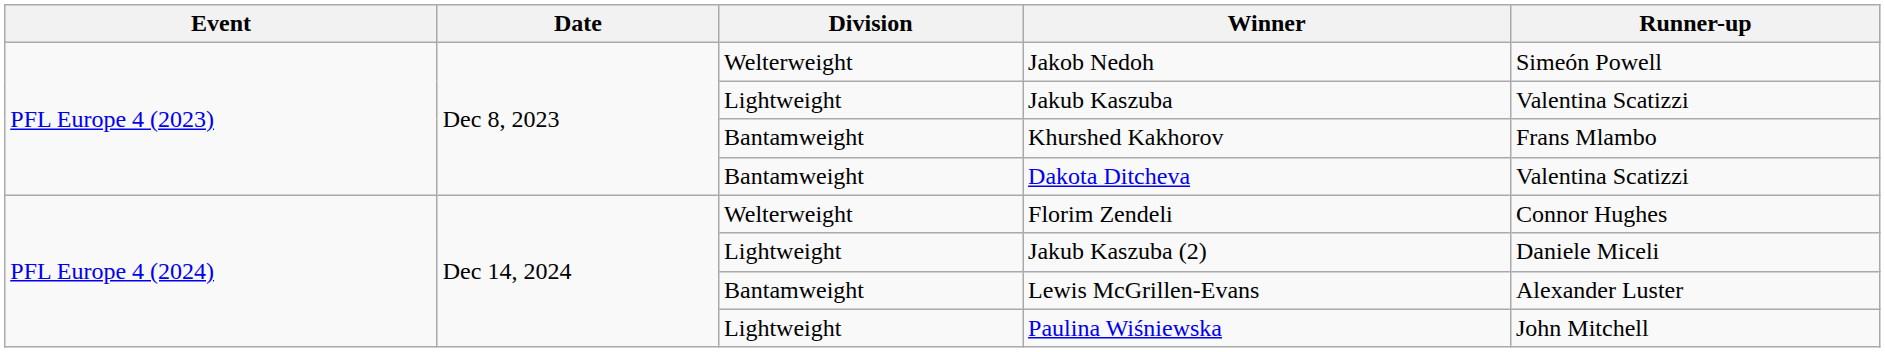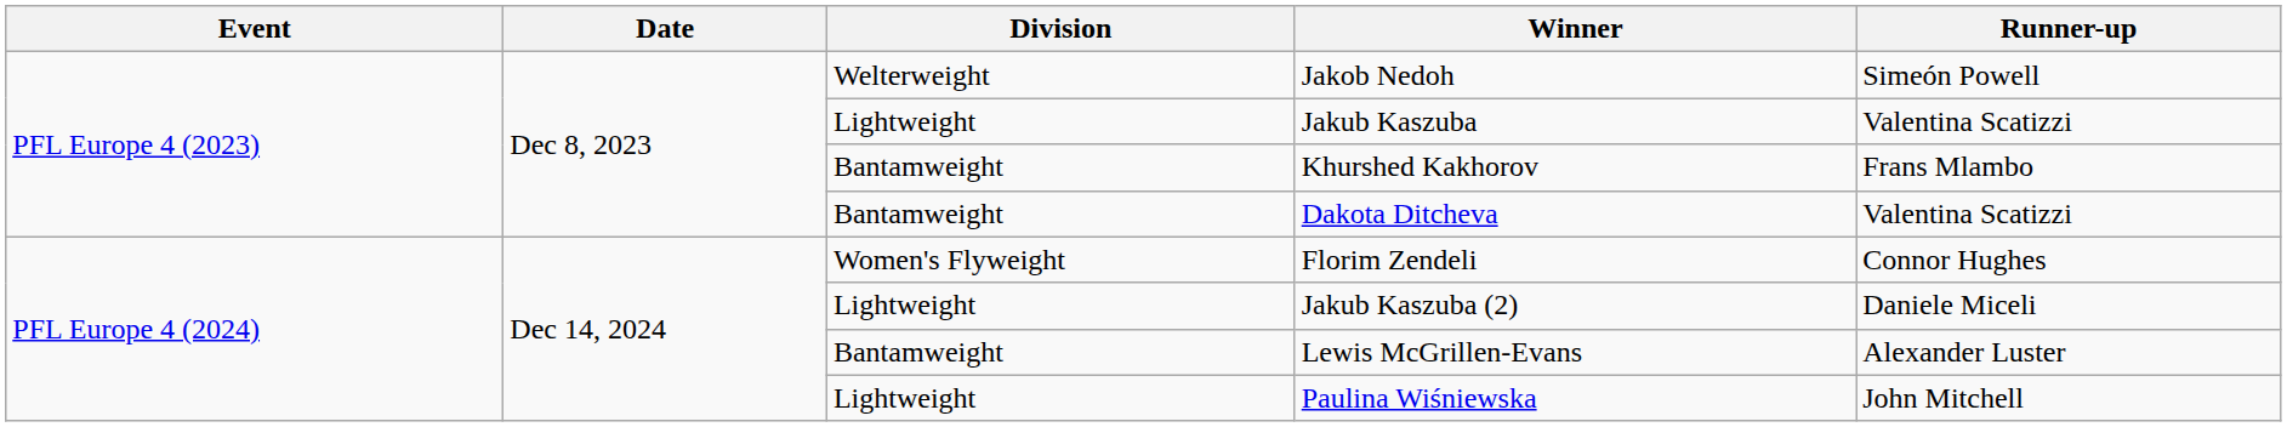Florim Zendeli | Division: Welterweight -> Women's Flyweight
